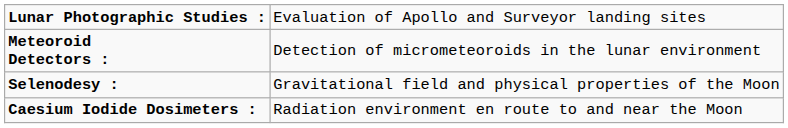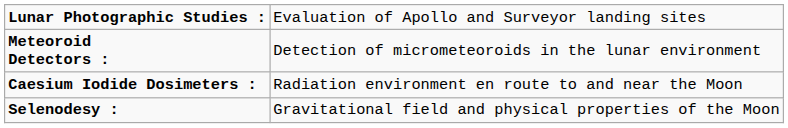rows swapped: Caesium Iodide Dosimeters : <-> Selenodesy :
